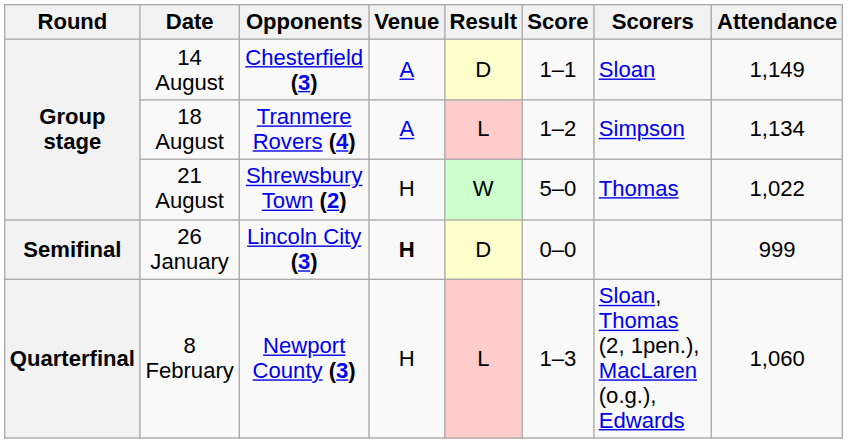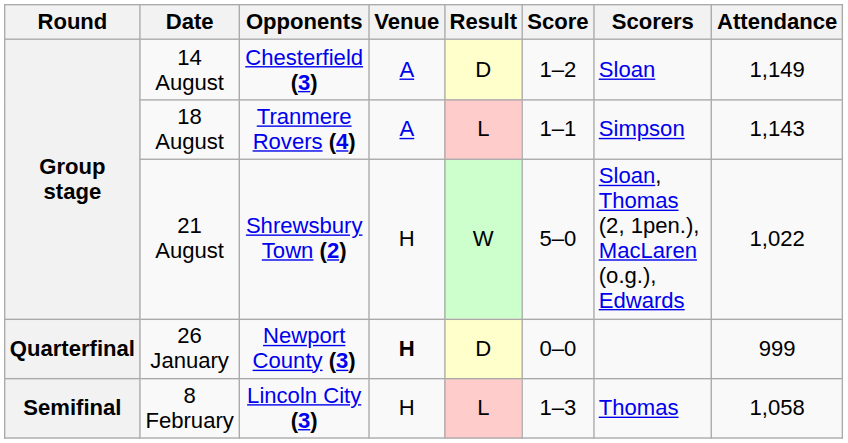14 August | Score: 1–1 -> 1–2
18 August | Score: 1–2 -> 1–1
18 August | Attendance: 1,134 -> 1,143
21 August | Scorers: Thomas -> Sloan, Thomas (2, 1pen.), MacLaren (o.g.), Edwards
26 January | Round: Semifinal -> Quarterfinal
26 January | Opponents: Lincoln City (3) -> Newport County (3)
8 February | Round: Quarterfinal -> Semifinal
8 February | Opponents: Newport County (3) -> Lincoln City (3)
8 February | Scorers: Sloan, Thomas (2, 1pen.), MacLaren (o.g.), Edwards -> Thomas
8 February | Attendance: 1,060 -> 1,058
